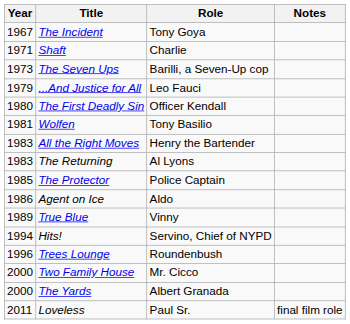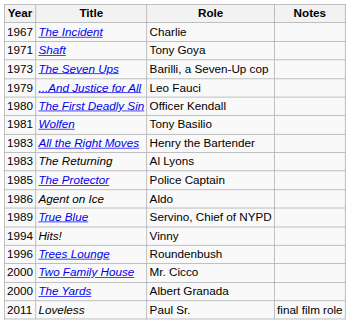The Incident | Role: Tony Goya -> Charlie
Shaft | Role: Charlie -> Tony Goya
True Blue | Role: Vinny -> Servino, Chief of NYPD
Hits! | Role: Servino, Chief of NYPD -> Vinny
